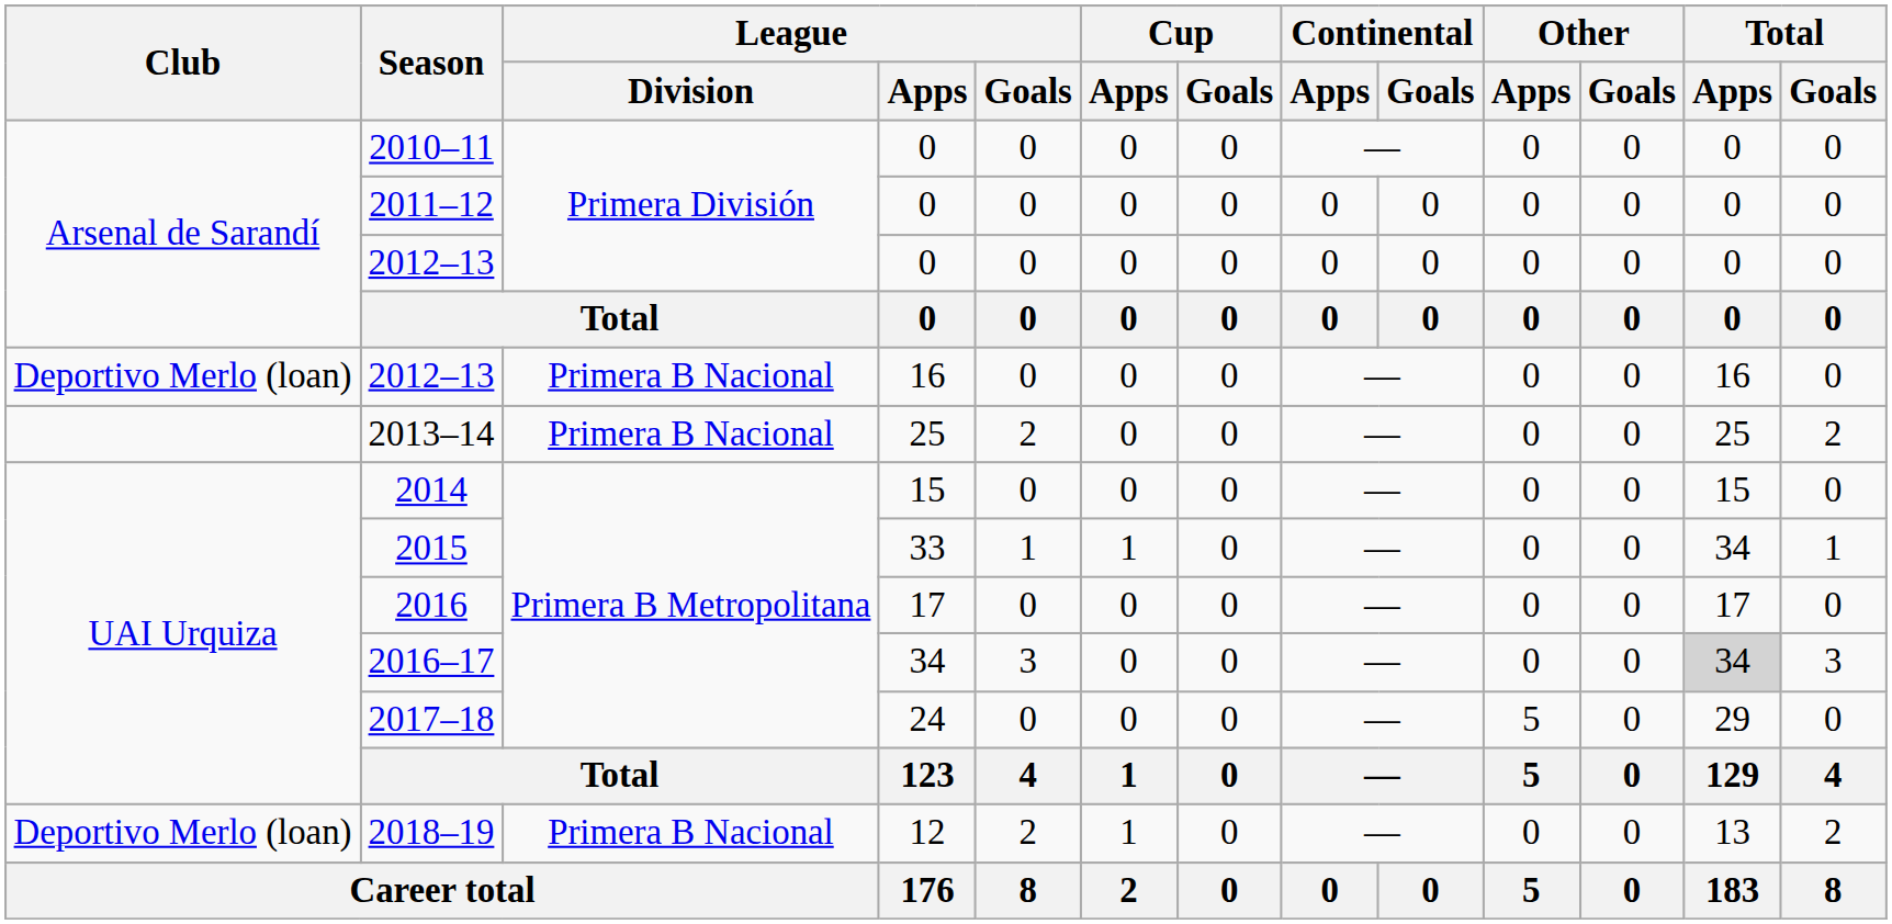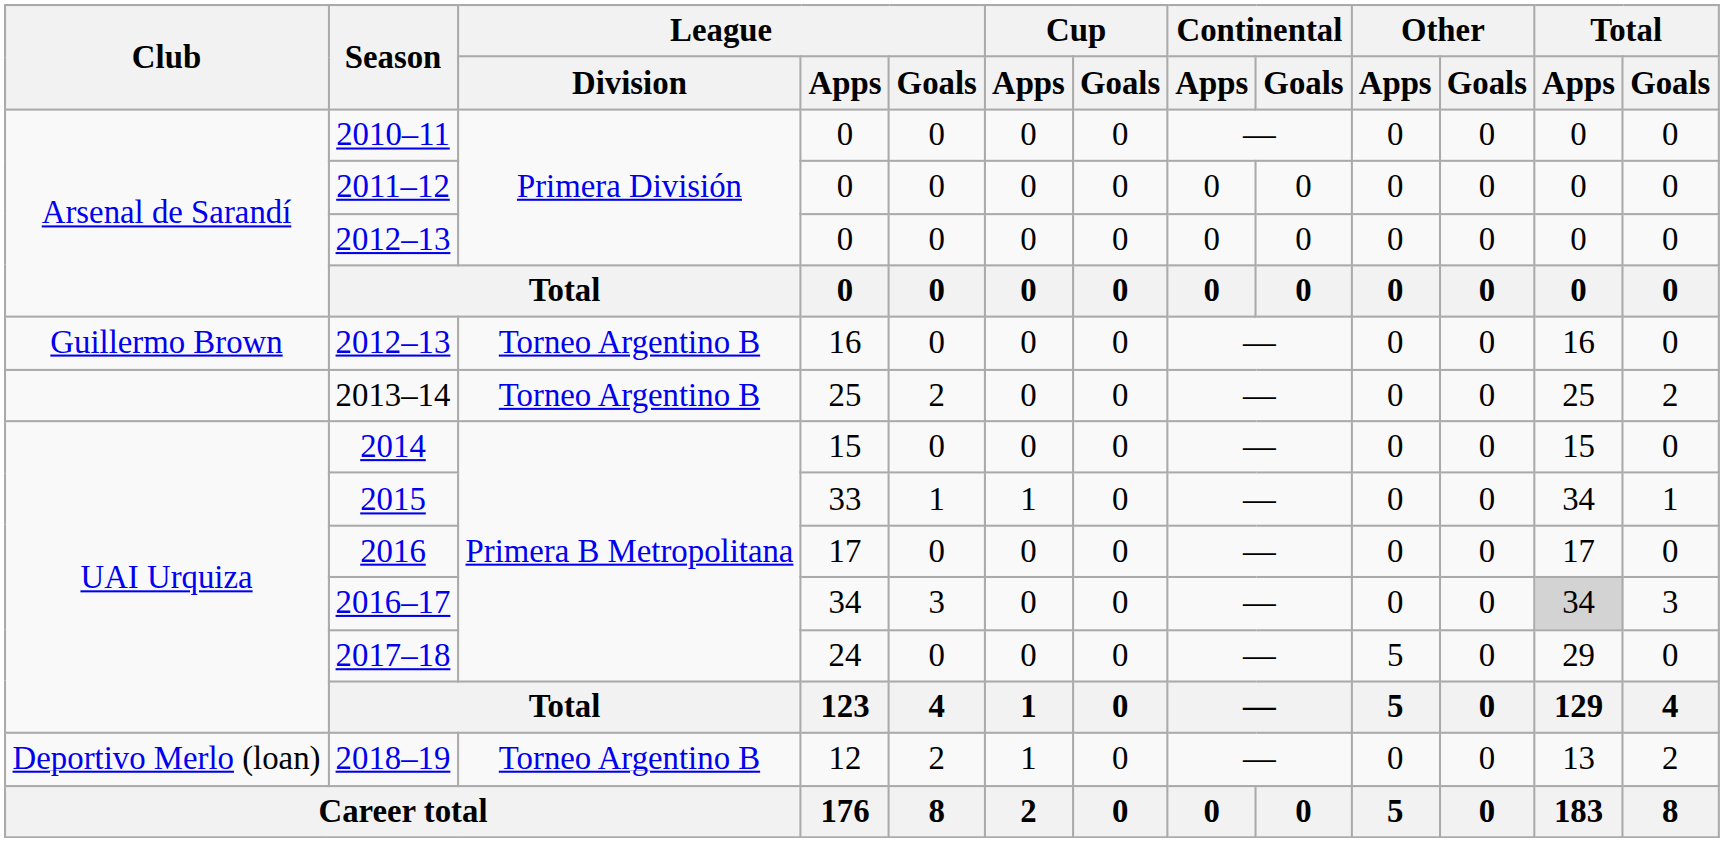2012–13 / 16 | Club: Deportivo Merlo (loan) -> Guillermo Brown
2012–13 / 16 | League / Division: Primera B Nacional -> Torneo Argentino B
2013–14 | League / Division: Primera B Nacional -> Torneo Argentino B
2018–19 | League / Division: Primera B Nacional -> Torneo Argentino B
